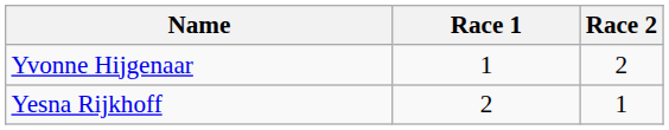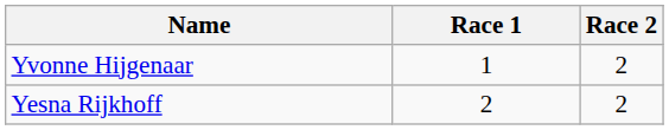Yesna Rijkhoff | Race 2: 1 -> 2
